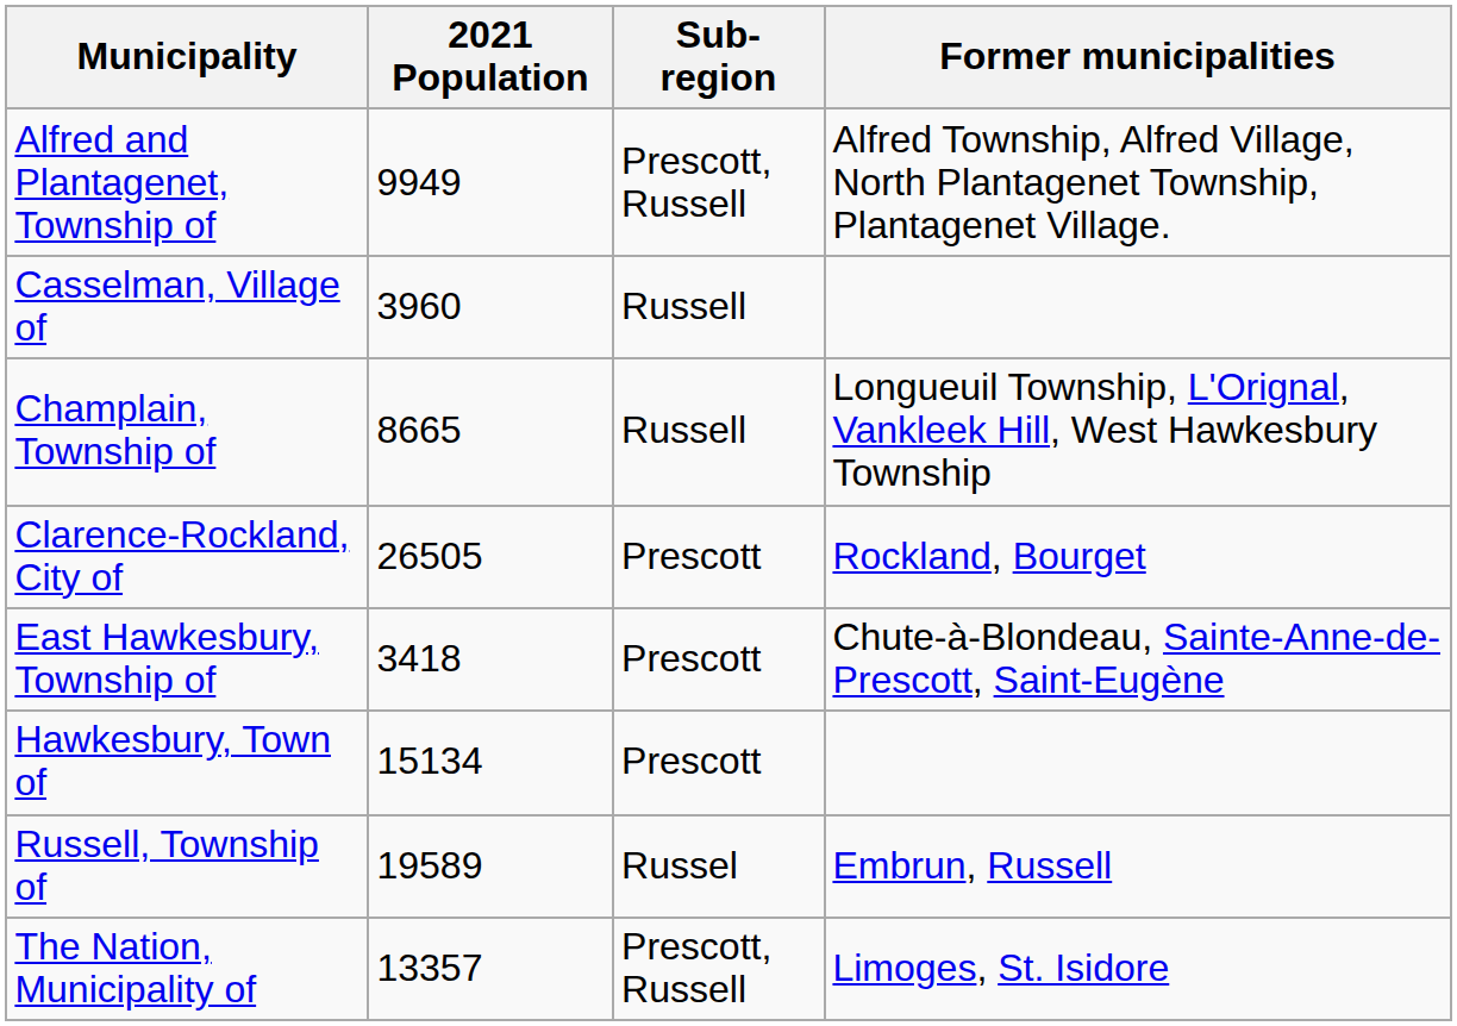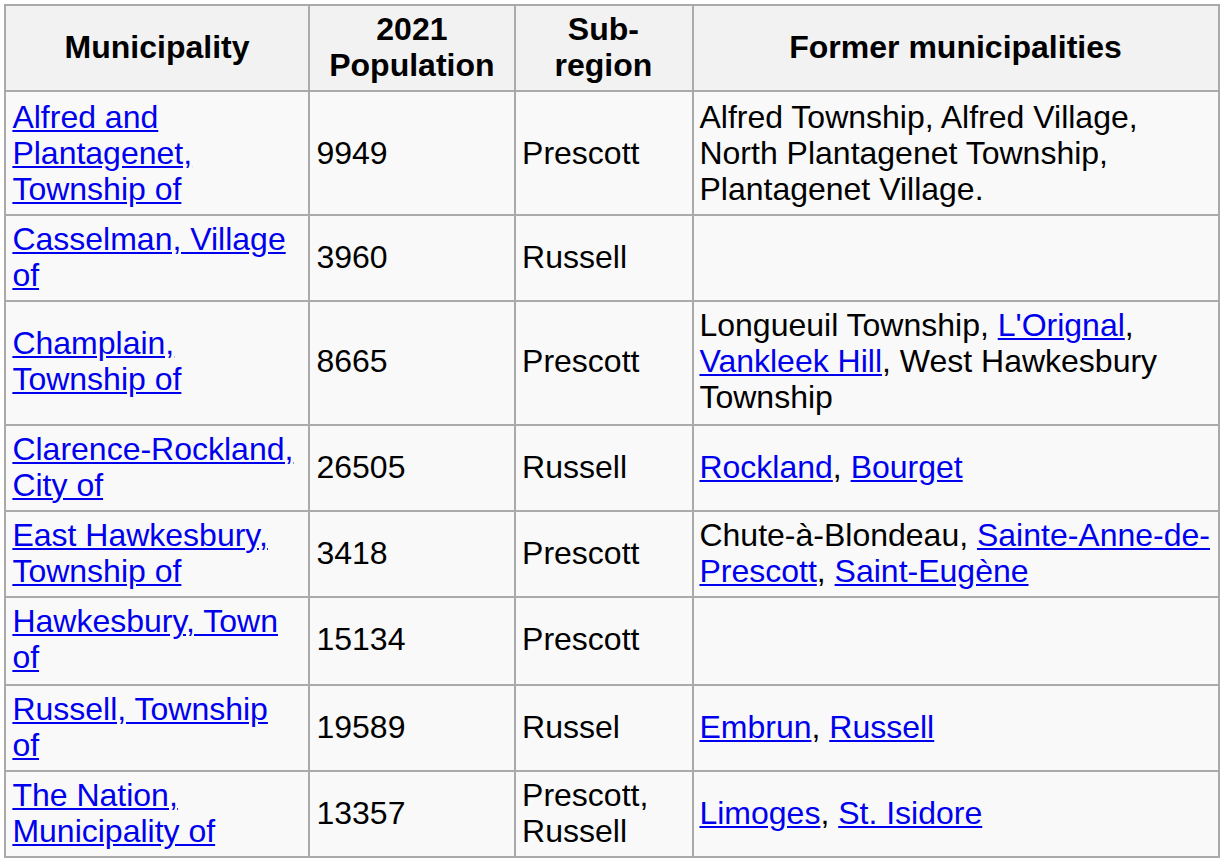Alfred and Plantagenet, Township of | Sub-region: Prescott, Russell -> Prescott
Champlain, Township of | Sub-region: Russell -> Prescott
Clarence-Rockland, City of | Sub-region: Prescott -> Russell
